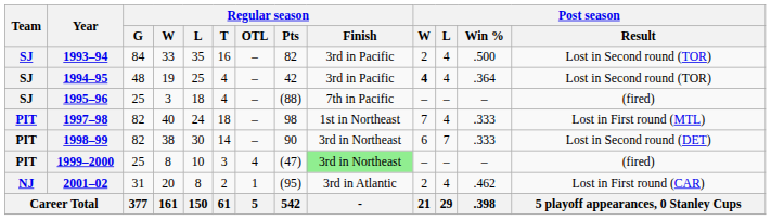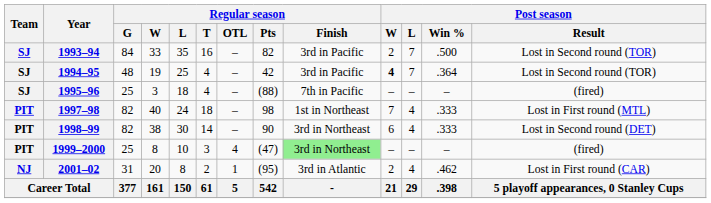1993–94 | Post season / L: 4 -> 7
1994–95 | Post season / L: 4 -> 7
1998–99 | Post season / L: 7 -> 4
